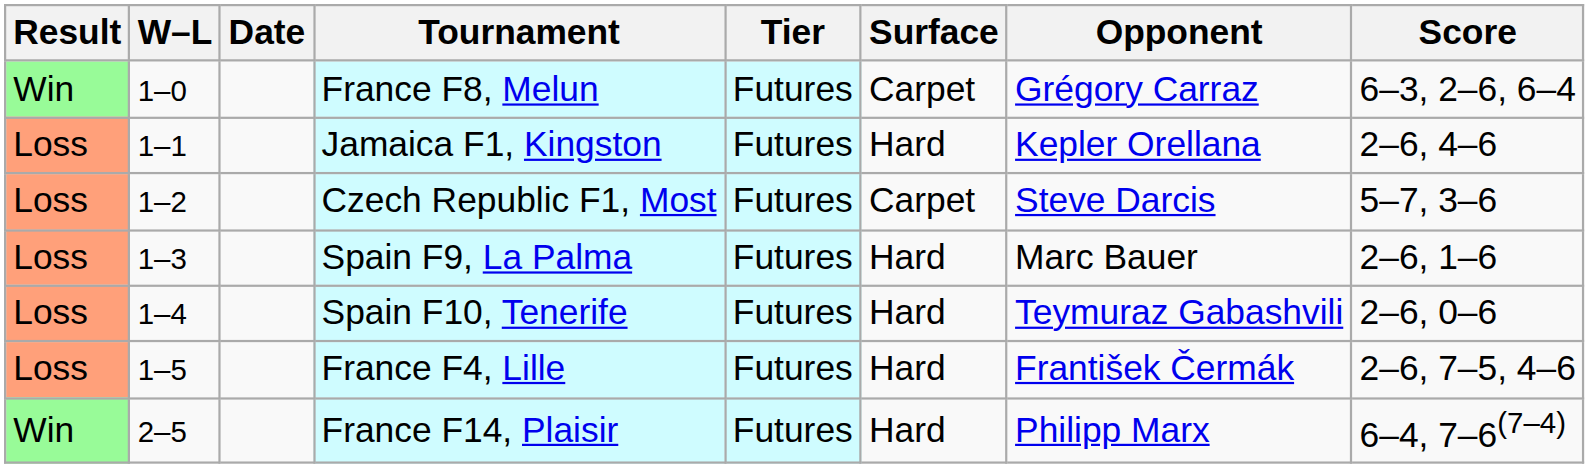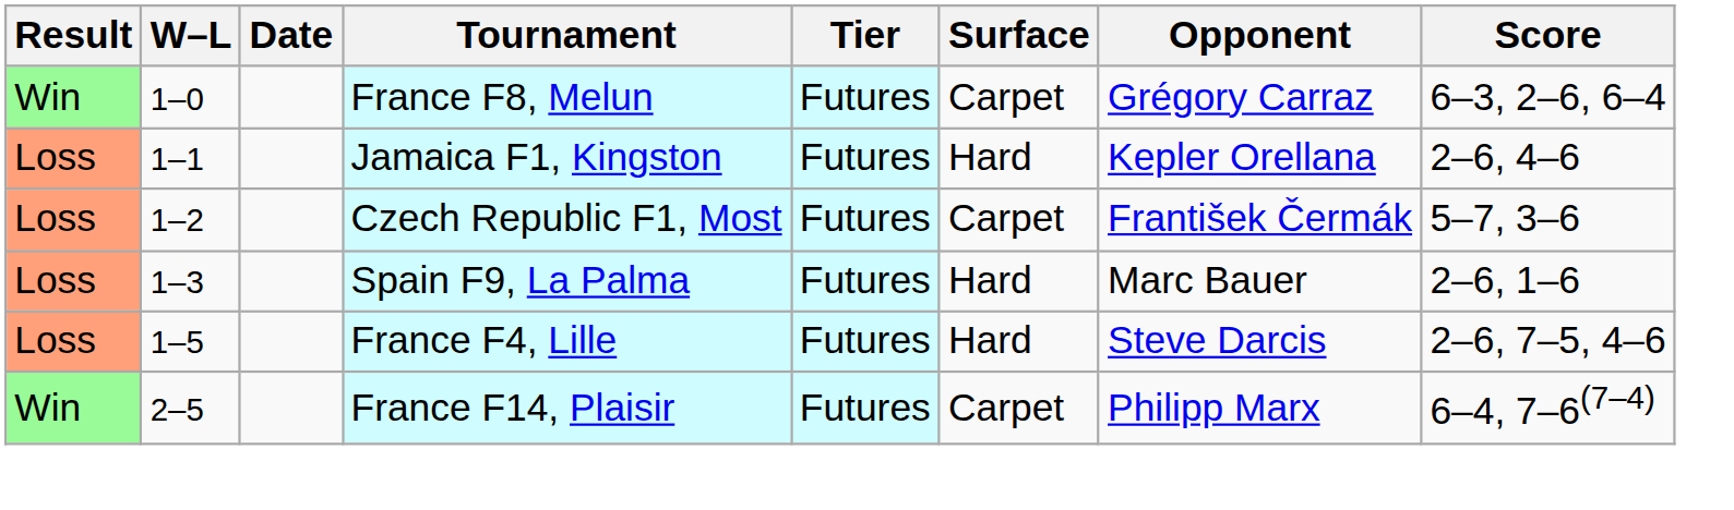Czech Republic F1, Most | Opponent: Steve Darcis -> František Čermák
- row: Loss | 1–4 | Spain F10, Tenerife | Futures | Hard | Teymuraz Gabashvili | 2–6, 0–6
France F4, Lille | Opponent: František Čermák -> Steve Darcis
France F14, Plaisir | Surface: Hard -> Carpet
